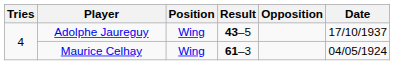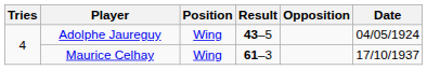Adolphe Jaureguy | Date: 17/10/1937 -> 04/05/1924
Maurice Celhay | Date: 04/05/1924 -> 17/10/1937
